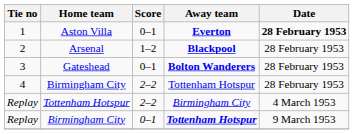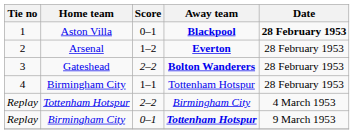1 | Away team: Everton -> Blackpool
2 | Away team: Blackpool -> Everton
3 | Score: 0–1 -> 2–2
4 | Score: 2–2 -> 1–1
